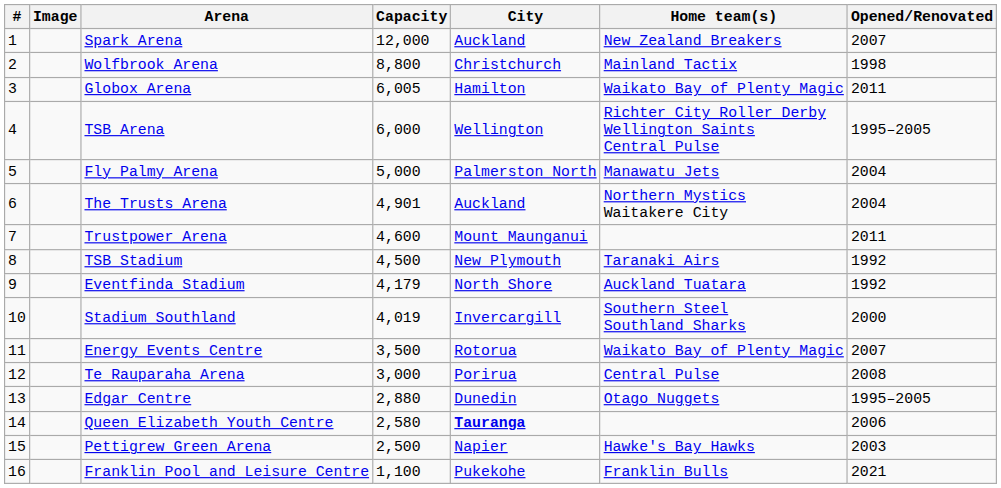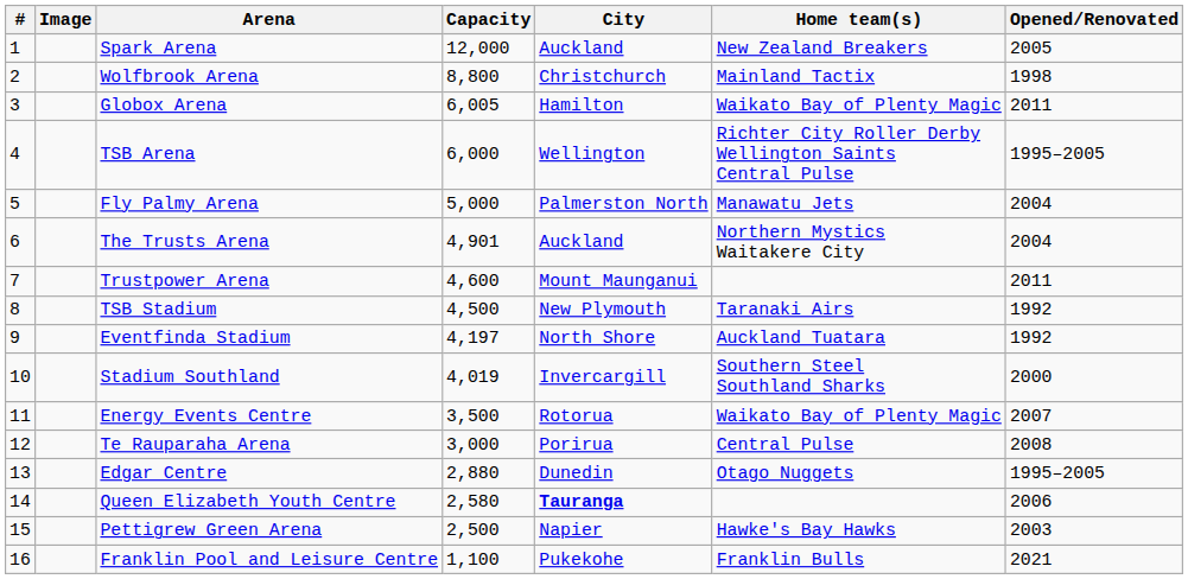Spark Arena | Opened/Renovated: 2007 -> 2005
Eventfinda Stadium | Capacity: 4,179 -> 4,197
